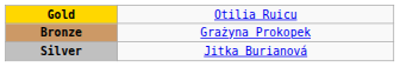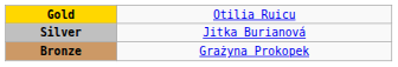rows swapped: Silver <-> Bronze
